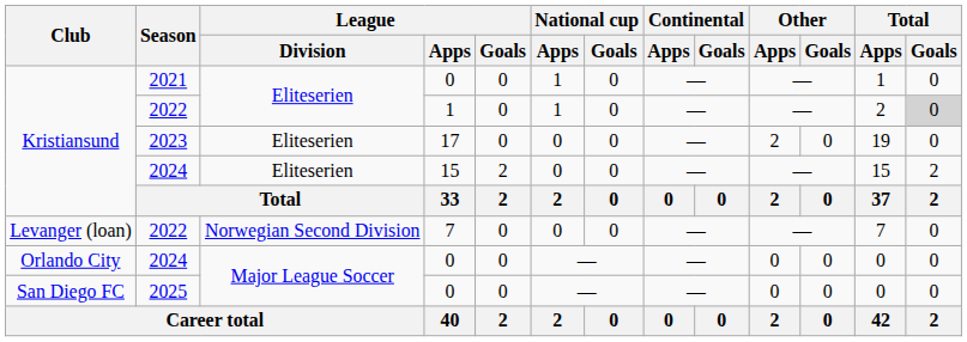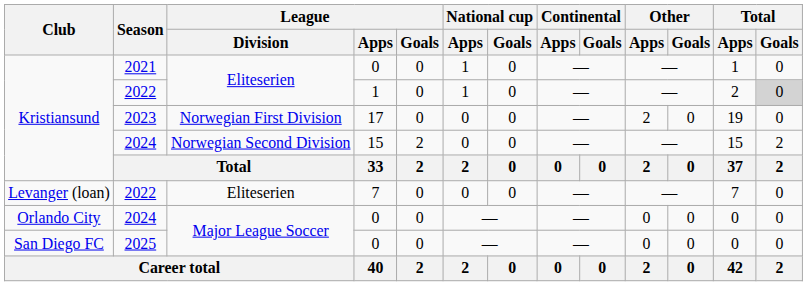2023 | League / Division: Eliteserien -> Norwegian First Division
2024 / 15 | League / Division: Eliteserien -> Norwegian Second Division
2022 / 7 | League / Division: Norwegian Second Division -> Eliteserien
